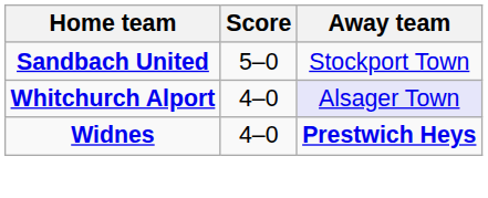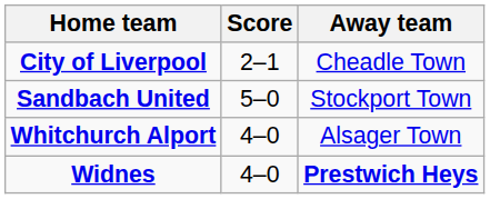+ row: City of Liverpool | 2–1 | Cheadle Town
Whitchurch Alport | Away team: lavender background -> no background
